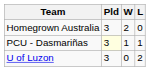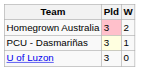- column: L | 0 | 1 | 2
Homegrown Australia | Pld: no background -> pink background
